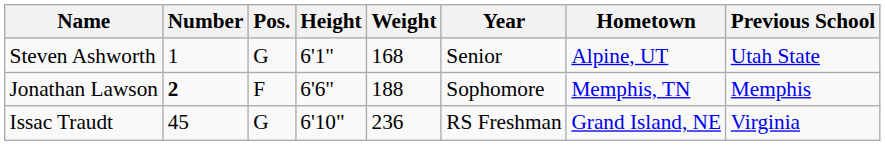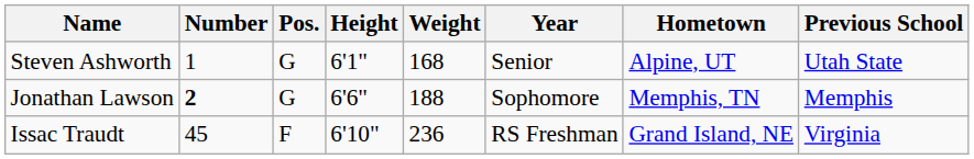Jonathan Lawson | Pos.: F -> G
Issac Traudt | Pos.: G -> F
